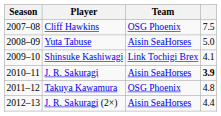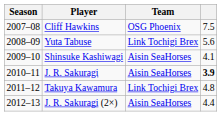Yuta Tabuse | Team: Aisin SeaHorses -> Link Tochigi Brex
Yuta Tabuse | column 4: 5.0 -> 5.6
Shinsuke Kashiwagi | Team: Link Tochigi Brex -> Aisin SeaHorses
Takuya Kawamura | Team: OSG Phoenix -> Link Tochigi Brex
